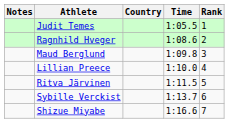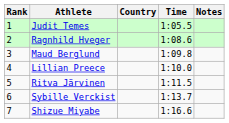columns swapped: Rank <-> Notes
